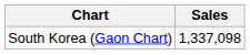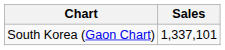South Korea (Gaon Chart) | Sales: 1,337,098 -> 1,337,101
